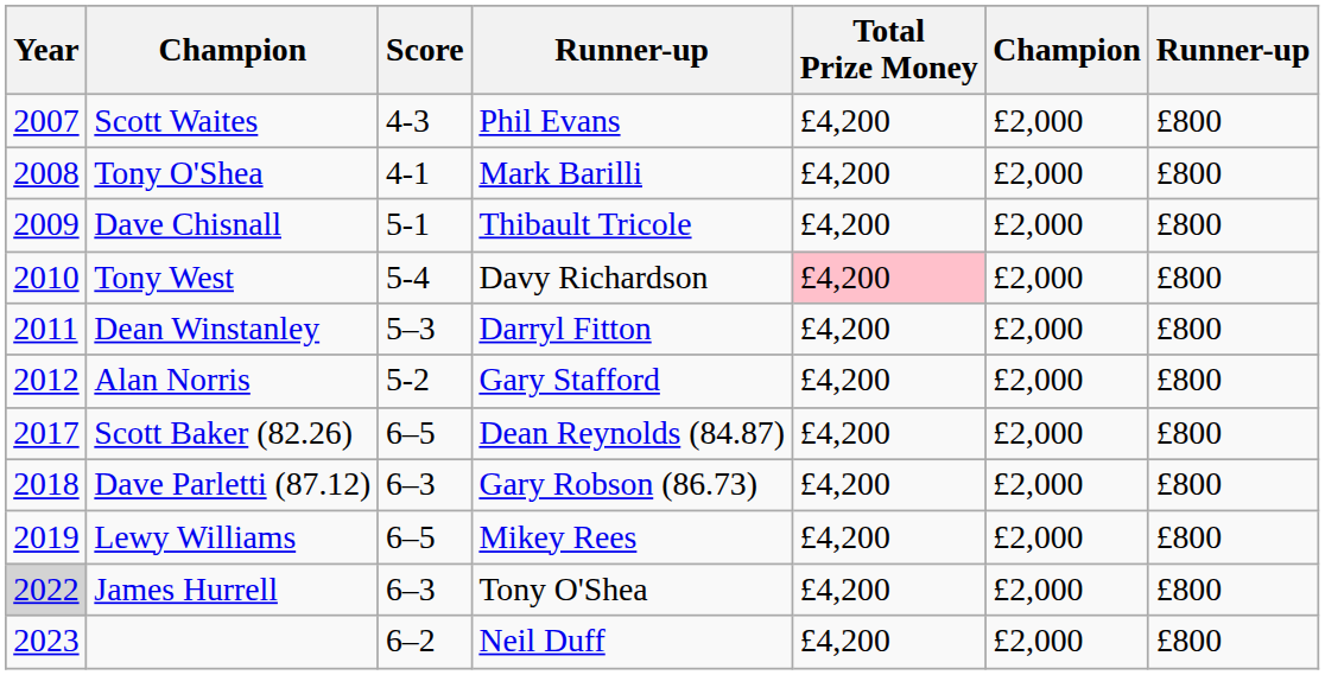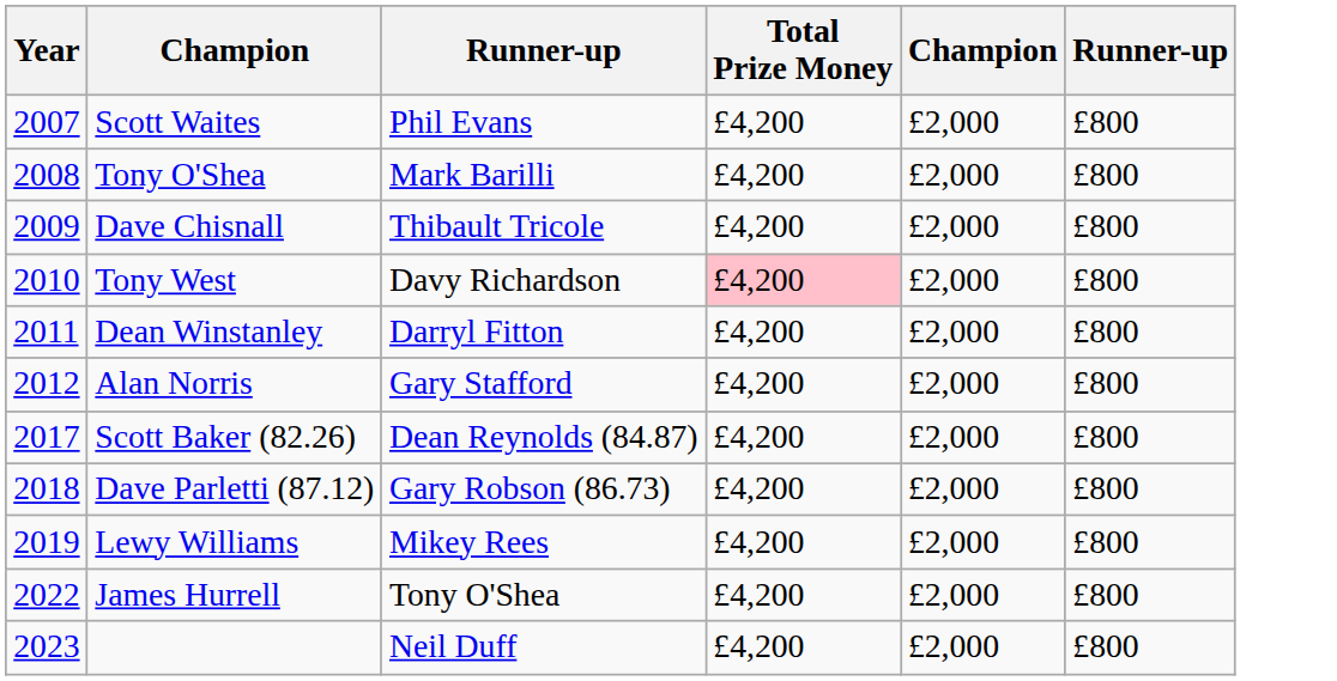- column: Score | 4-3 | 4-1 | 5-1 | 5-4 | 5–3 | 5-2 | 6–5 | 6–3 | 6–5 | 6–3 | 6–2
James Hurrell | Year: lightgrey background -> no background
